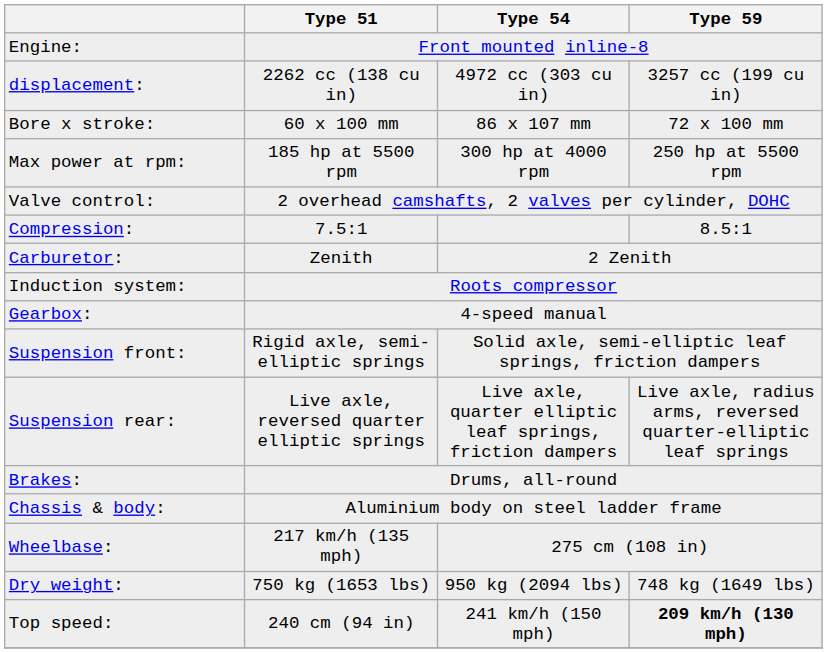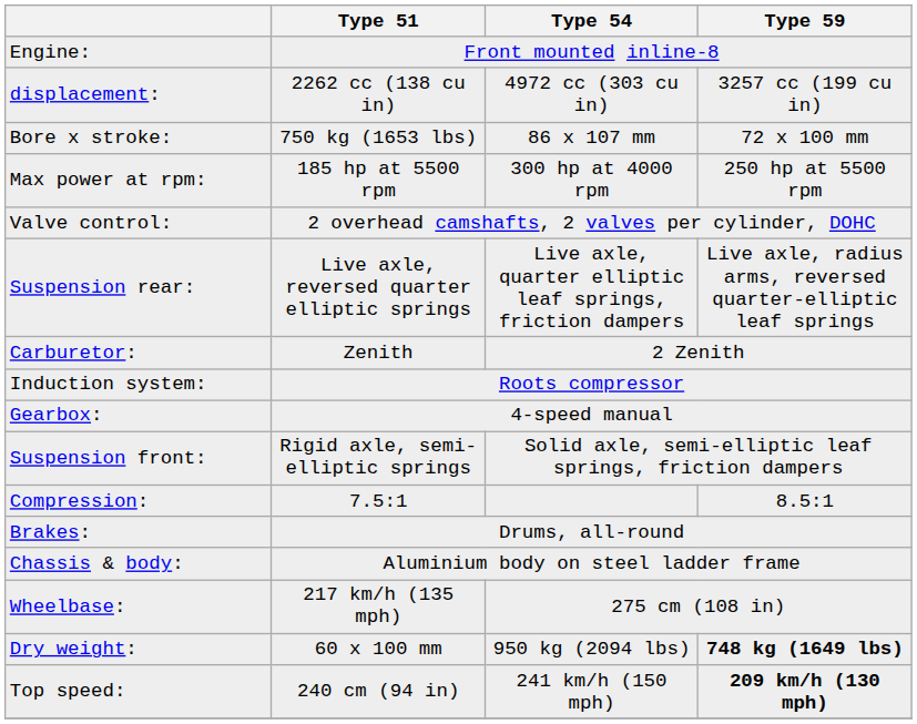Bore x stroke: | Type 51: 60 x 100 mm -> 750 kg (1653 lbs)
rows swapped: Compression: <-> Suspension rear:
Dry weight: | Type 51: 750 kg (1653 lbs) -> 60 x 100 mm
Dry weight: | Type 59: normal -> bold
